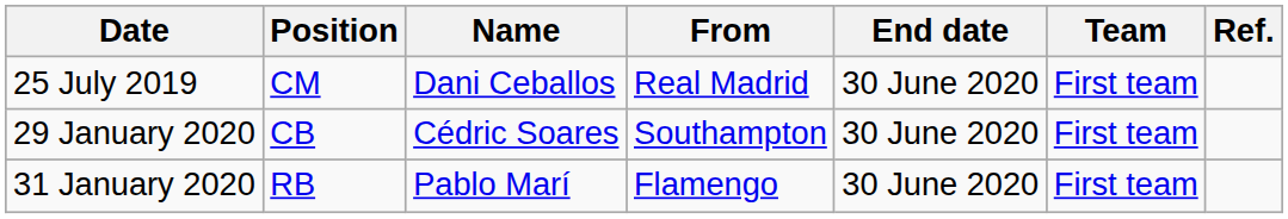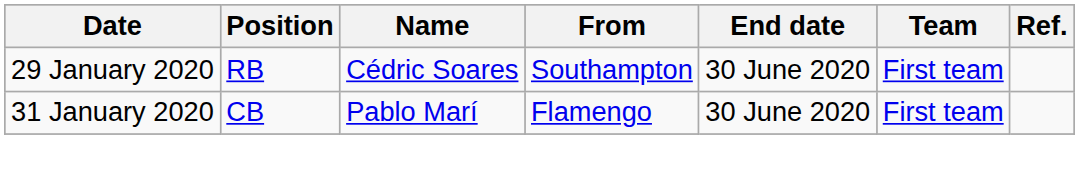- row: 25 July 2019 | CM | Dani Ceballos | Real Madrid | 30 June 2020 | First team
29 January 2020 | Position: CB -> RB
31 January 2020 | Position: RB -> CB
